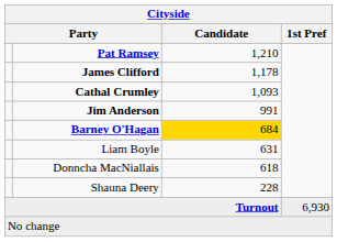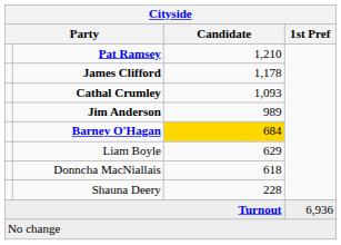Jim Anderson | Candidate: 991 -> 989
Liam Boyle | Candidate: 631 -> 629
Turnout | 1st Pref: 6,930 -> 6,936
